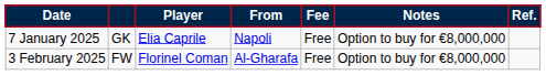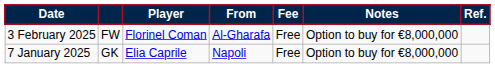rows swapped: 7 January 2025 <-> 3 February 2025
